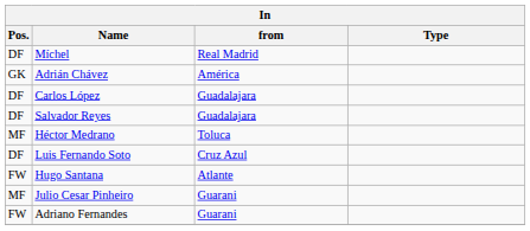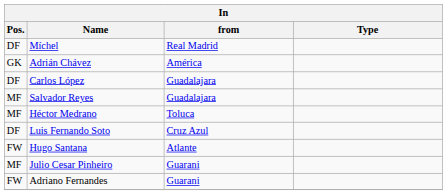Salvador Reyes | Pos.: DF -> MF
